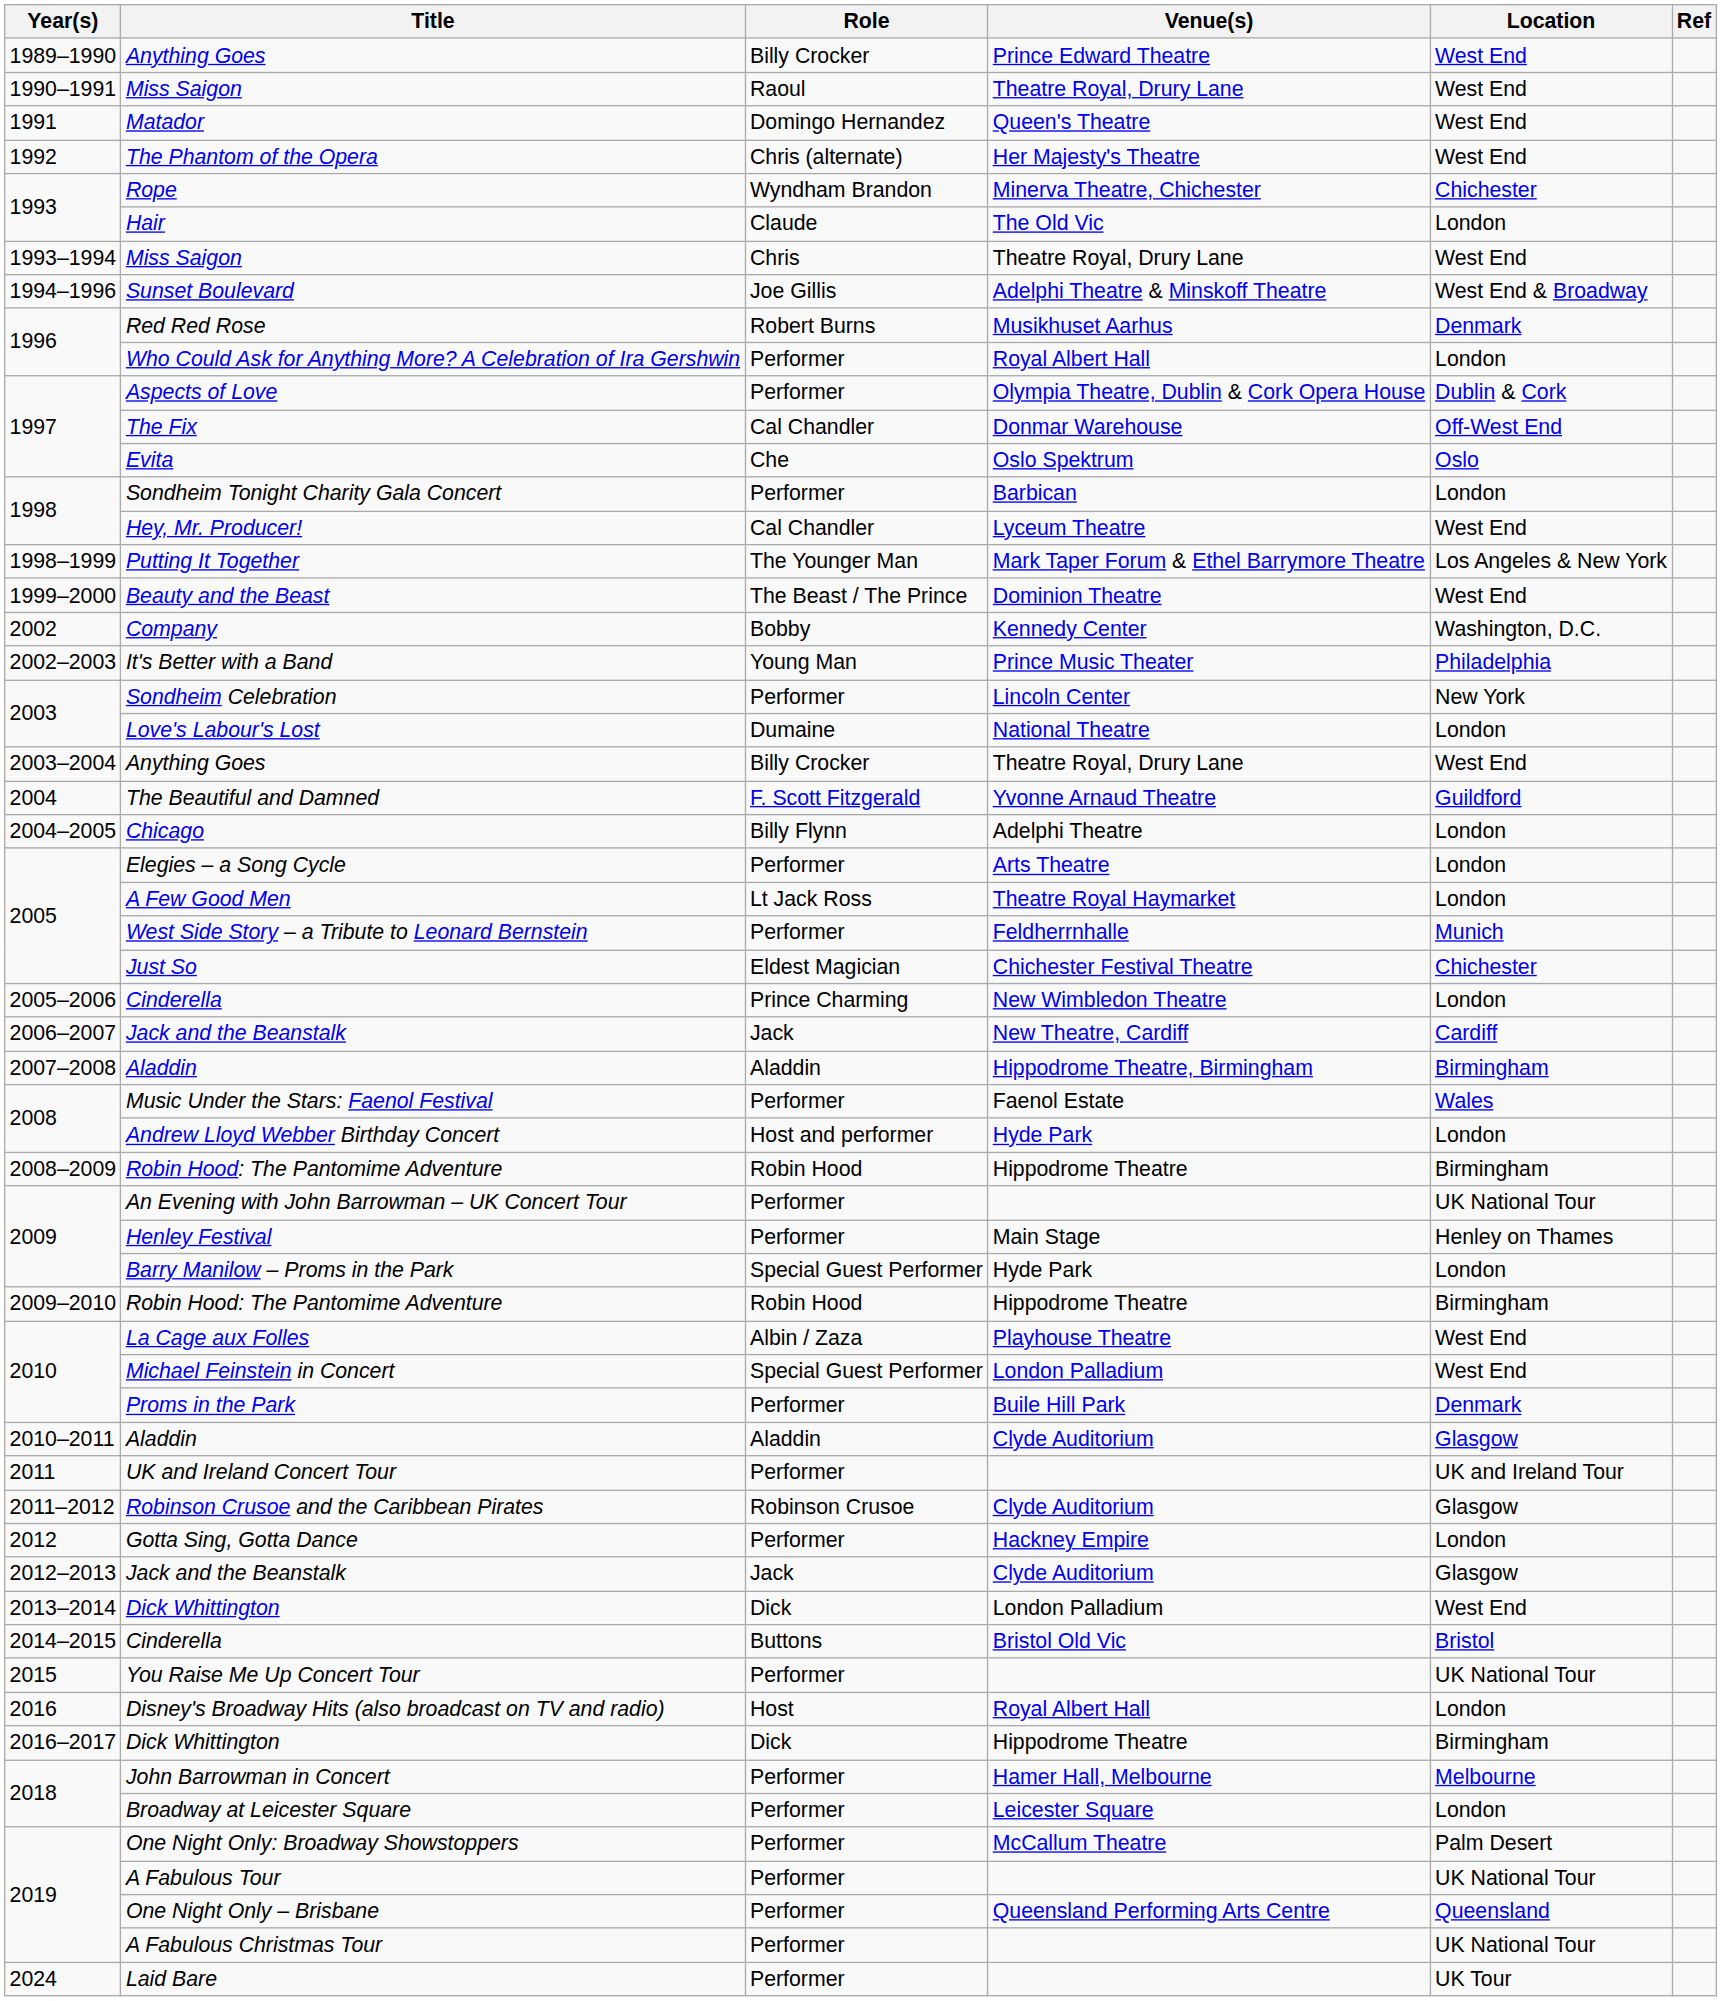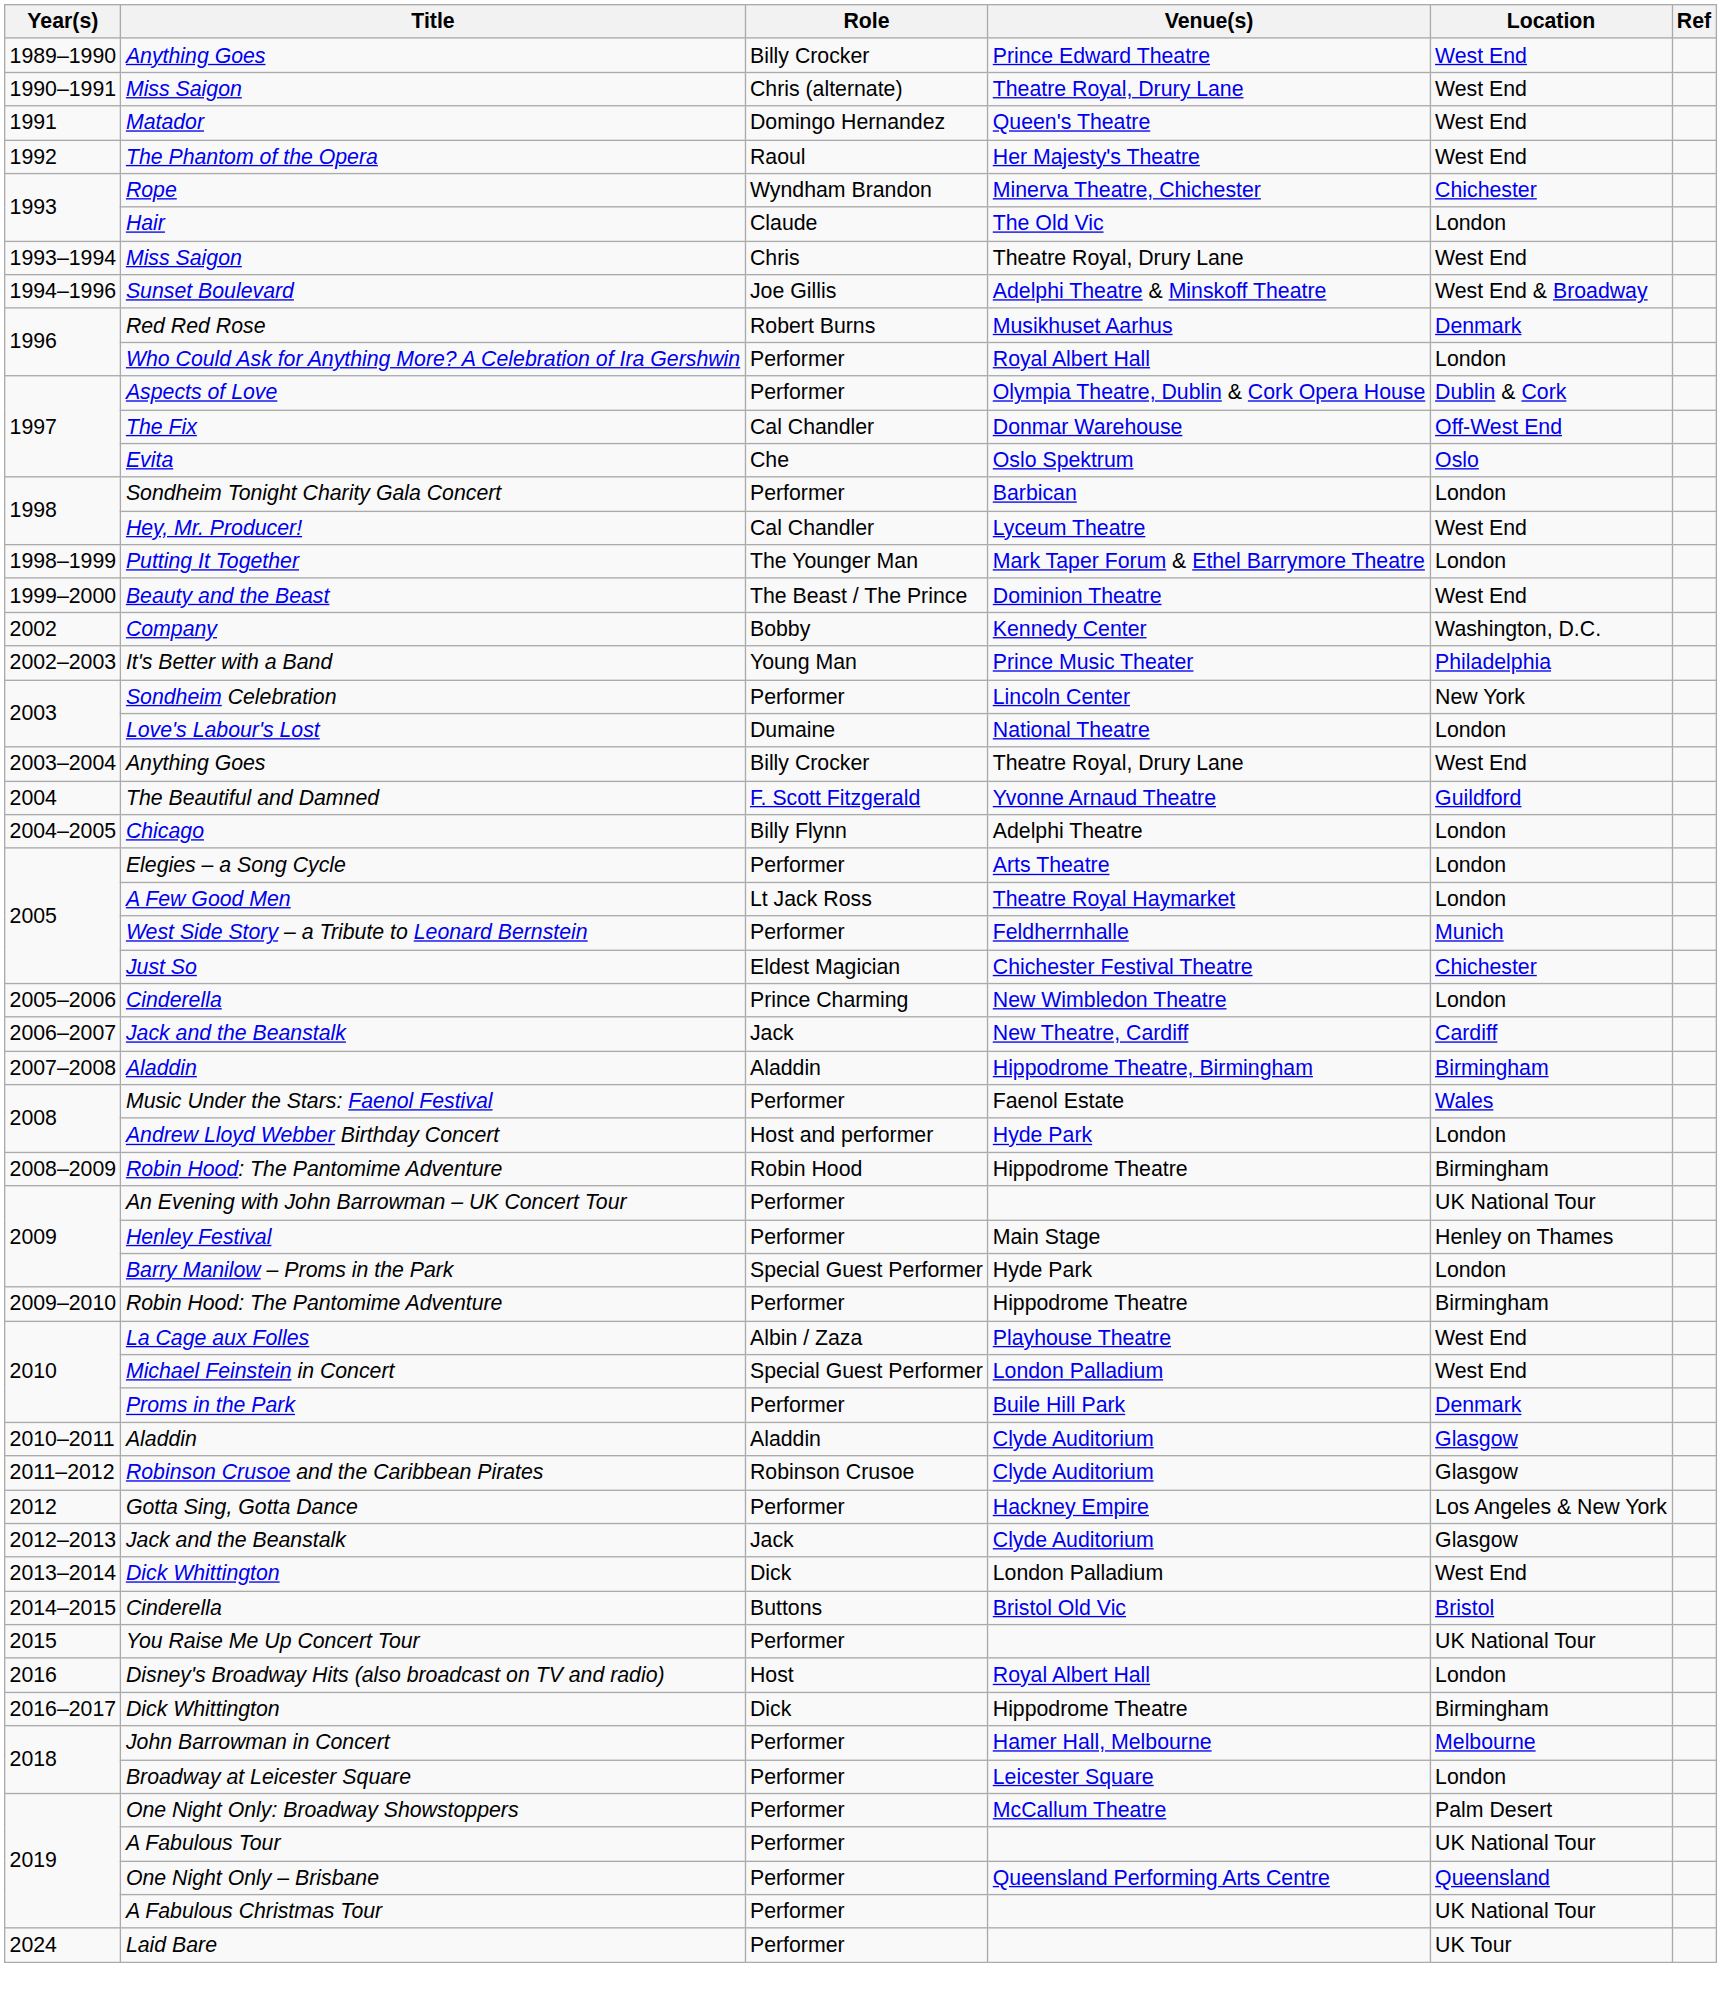1990–1991 / Miss Saigon | Role: Raoul -> Chris (alternate)
The Phantom of the Opera | Role: Chris (alternate) -> Raoul
Putting It Together | Location: Los Angeles & New York -> London
2009–2010 / Robin Hood: The Pantomime Adventure | Role: Robin Hood -> Performer
- row: 2011 | UK and Ireland Concert Tour | Performer | UK and Ireland Tour
Gotta Sing, Gotta Dance | Location: London -> Los Angeles & New York
